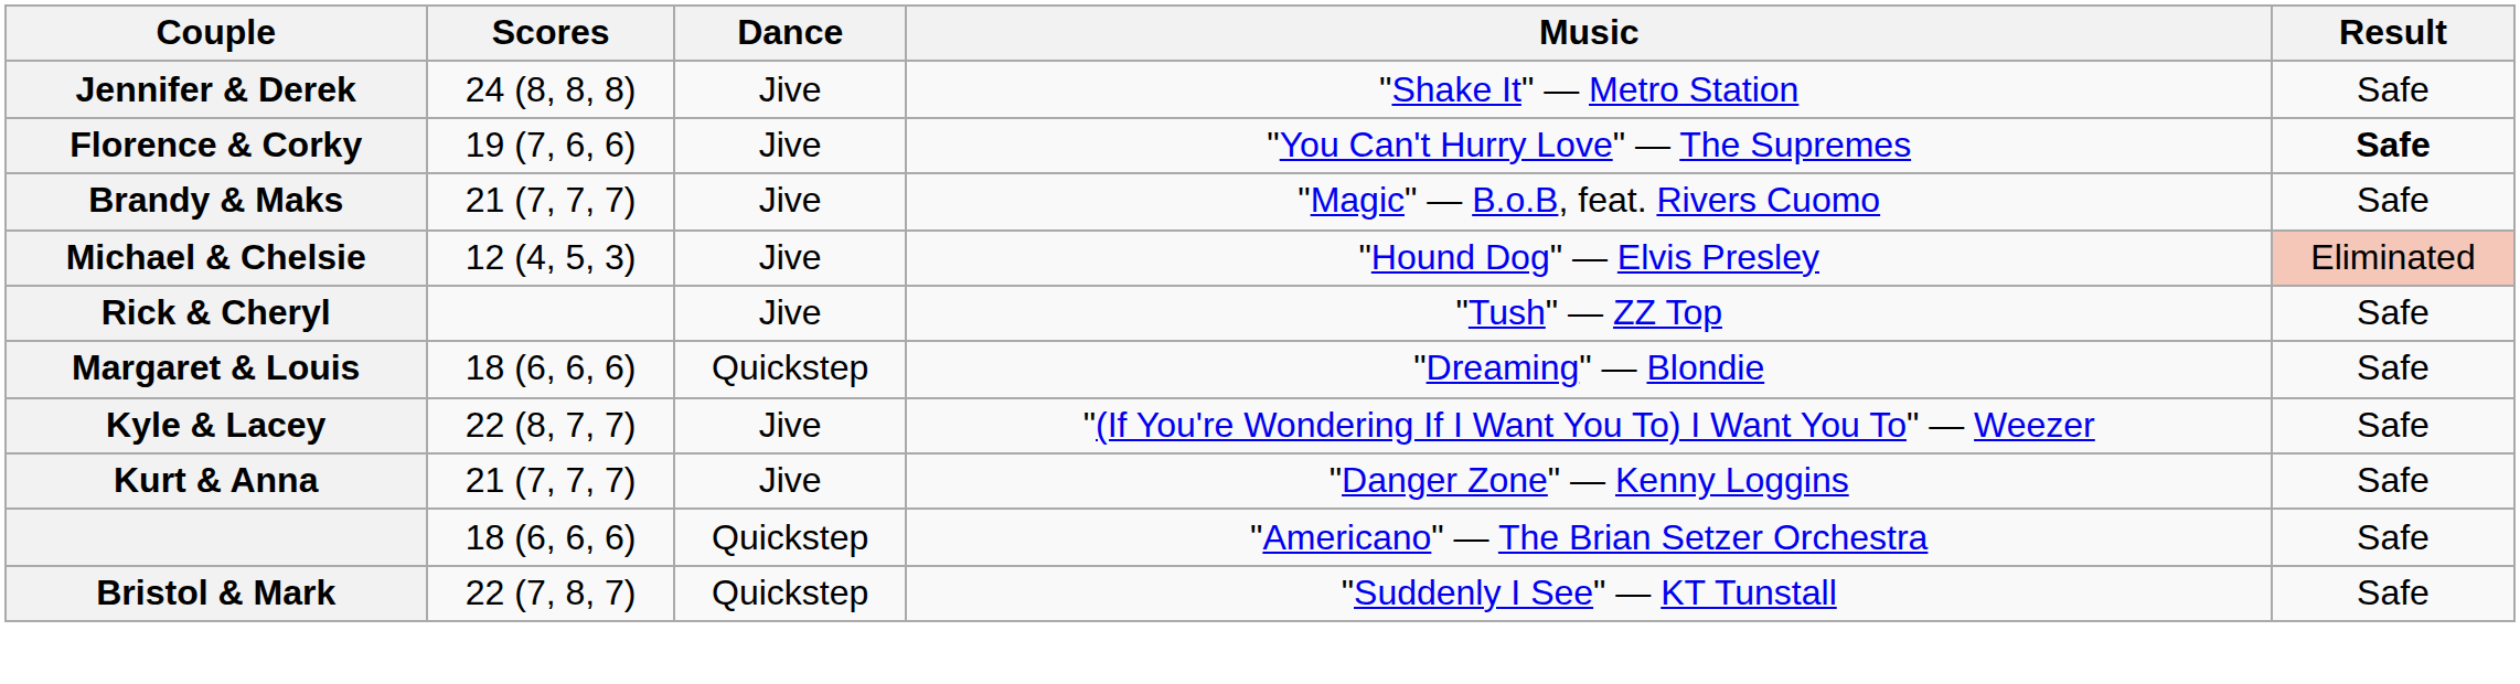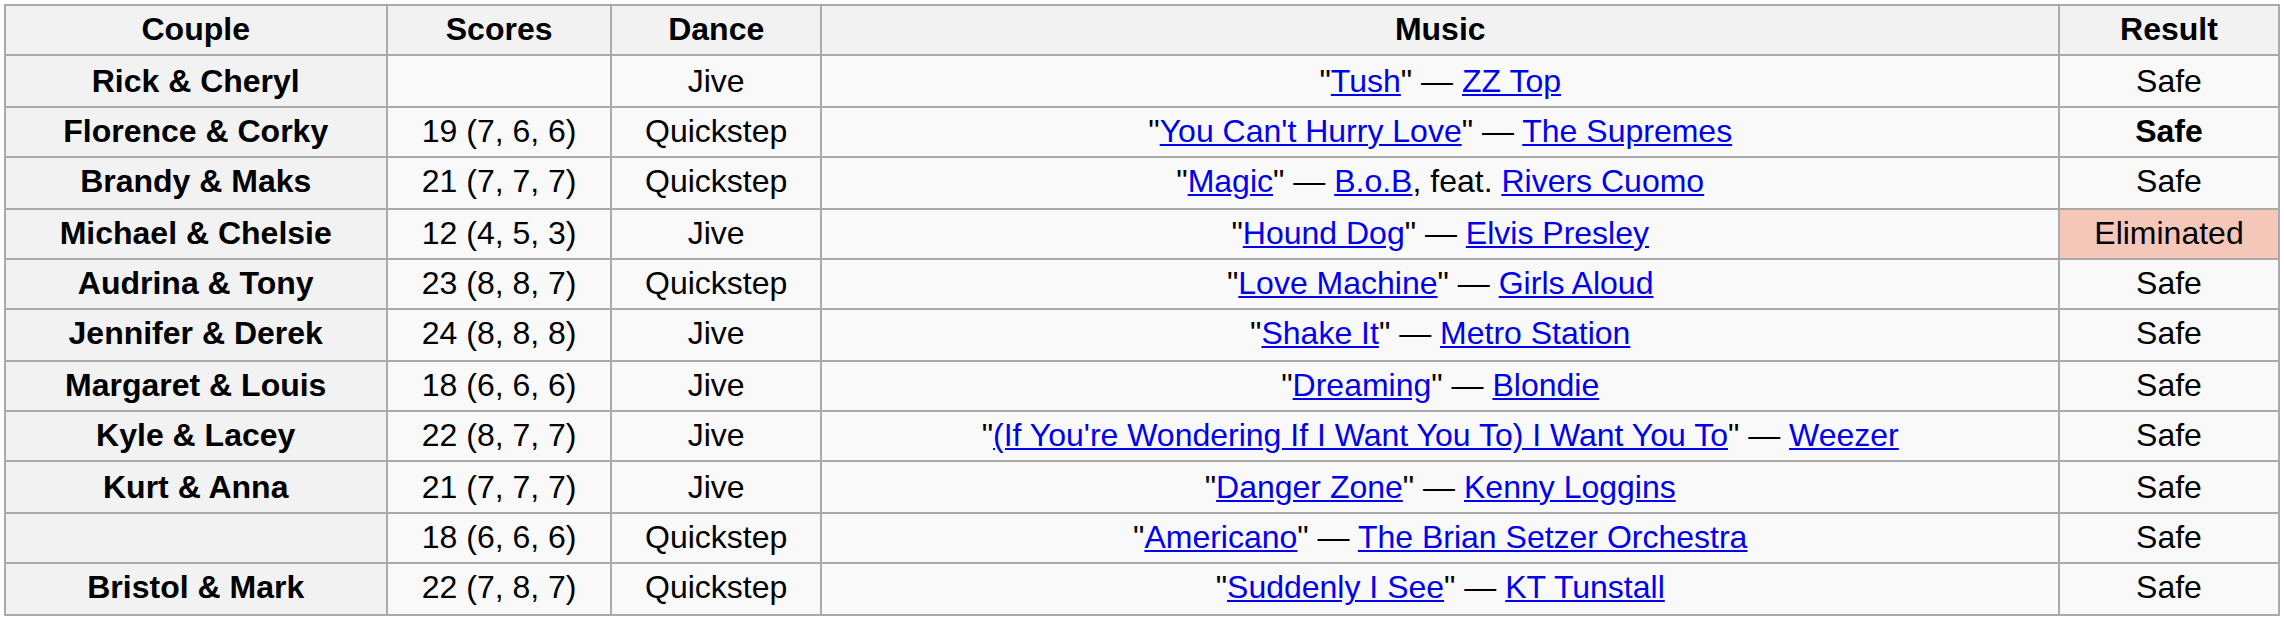rows swapped: Rick & Cheryl <-> Jennifer & Derek
Florence & Corky | Dance: Jive -> Quickstep
Brandy & Maks | Dance: Jive -> Quickstep
+ row: Audrina & Tony | 23 (8, 8, 7) | Quickstep | "Love Machine" — Girls Aloud | Safe
Margaret & Louis | Dance: Quickstep -> Jive
